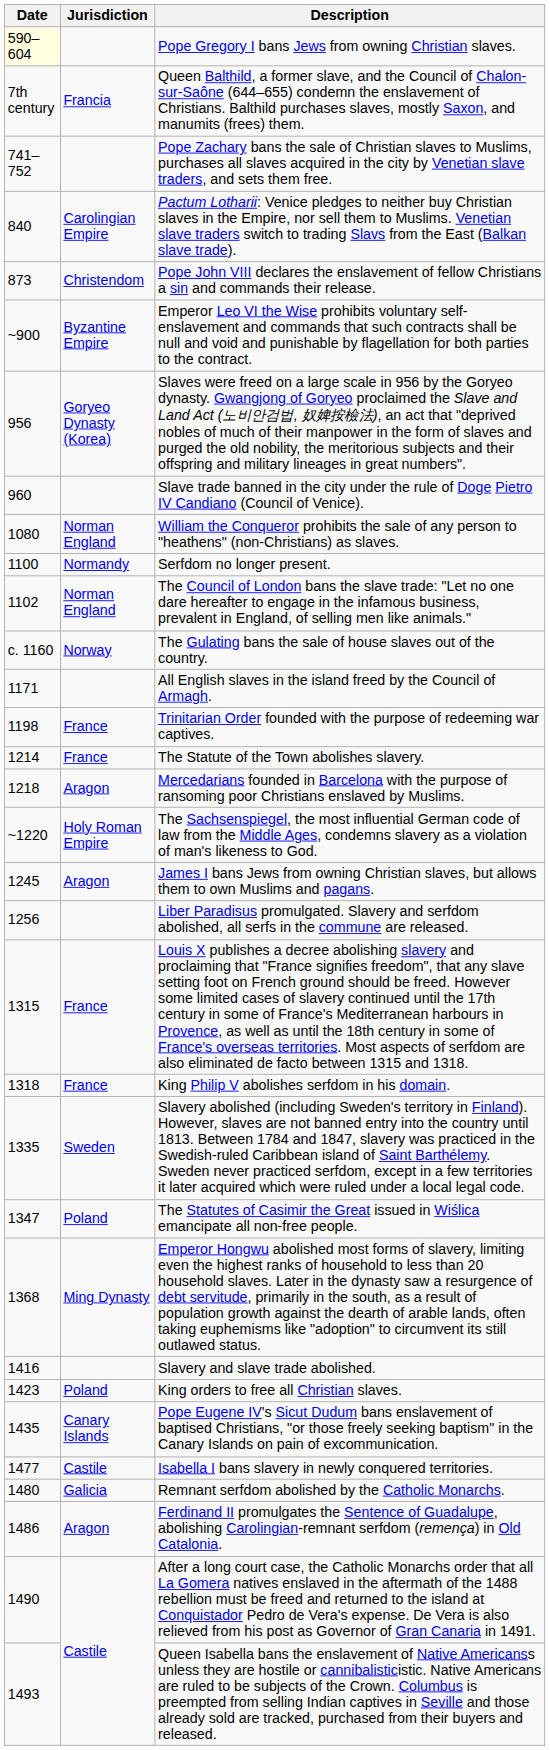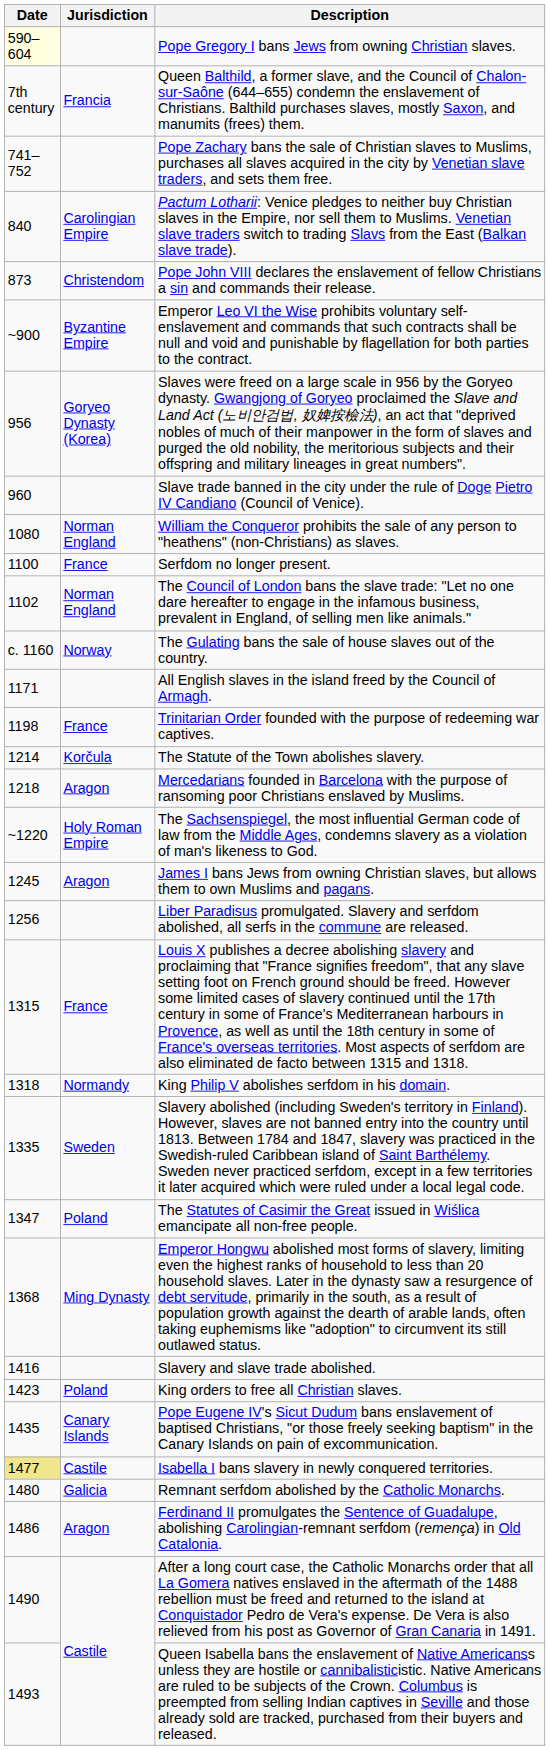Serfdom no longer present. | Jurisdiction: Normandy -> France
The Statute of the Town abolishes slavery. | Jurisdiction: France -> Korčula
King Philip V abolishes serfdom in his domain. | Jurisdiction: France -> Normandy
Isabella I bans slavery in newly conquered territories. | Date: no background -> khaki background
